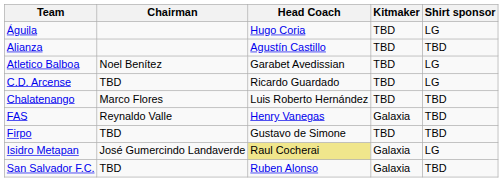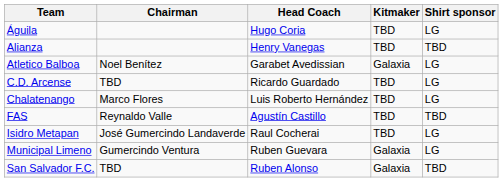Alianza | Head Coach: Agustín Castillo -> Henry Vanegas
Atletico Balboa | Kitmaker: TBD -> Galaxia
Chalatenango | Shirt sponsor: TBD -> LG
FAS | Head Coach: Henry Vanegas -> Agustín Castillo
FAS | Kitmaker: Galaxia -> TBD
- row: Firpo | TBD | Gustavo de Simone | TBD | TBD
Isidro Metapan | Head Coach: khaki background -> no background
Isidro Metapan | Kitmaker: Galaxia -> TBD
+ row: Municipal Limeno | Gumercindo Ventura | Ruben Guevara | Galaxia | LG
